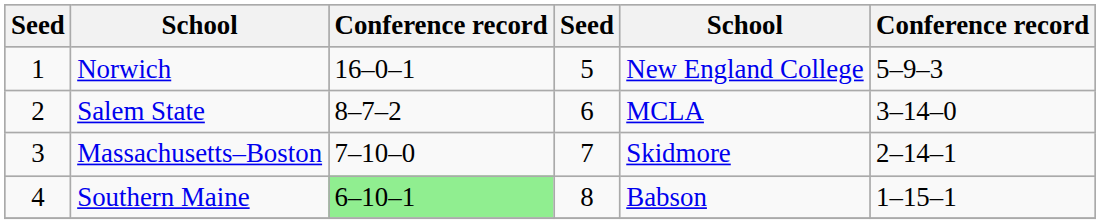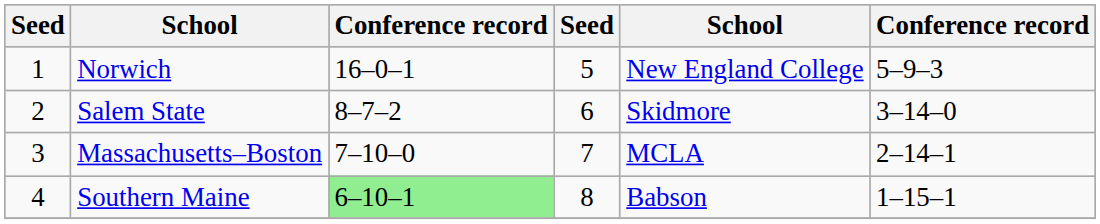Salem State | column 5: MCLA -> Skidmore
Massachusetts–Boston | column 5: Skidmore -> MCLA
